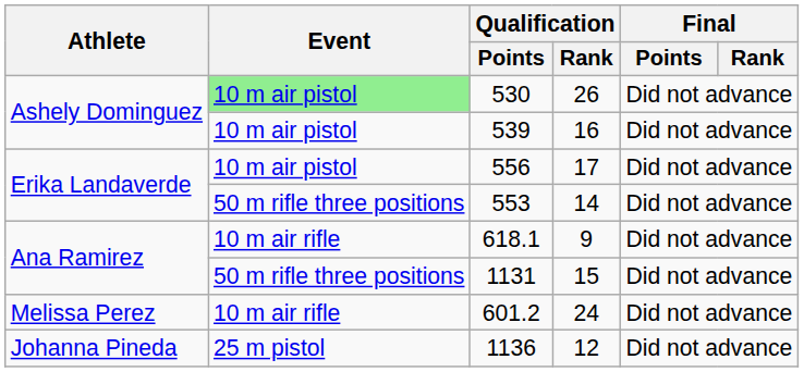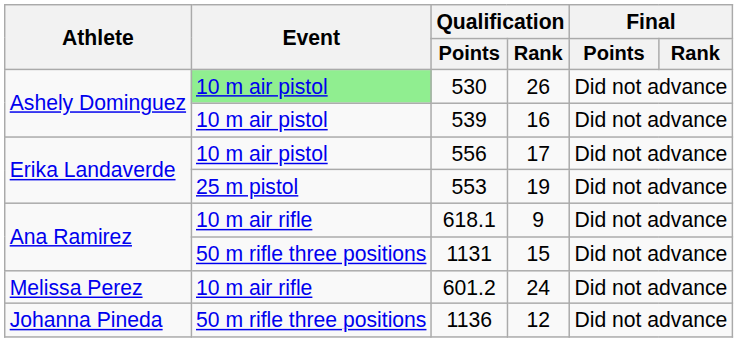553 | Event: 50 m rifle three positions -> 25 m pistol
553 | Qualification / Rank: 14 -> 19
1136 | Event: 25 m pistol -> 50 m rifle three positions
